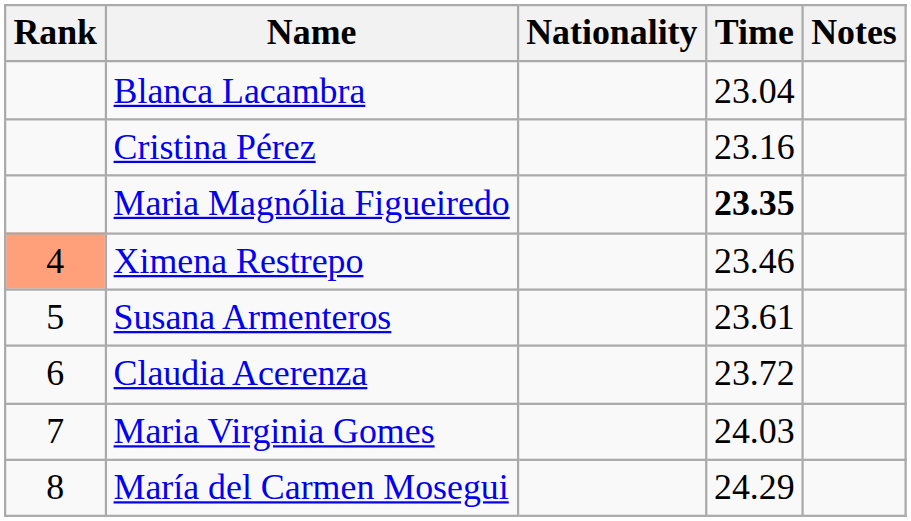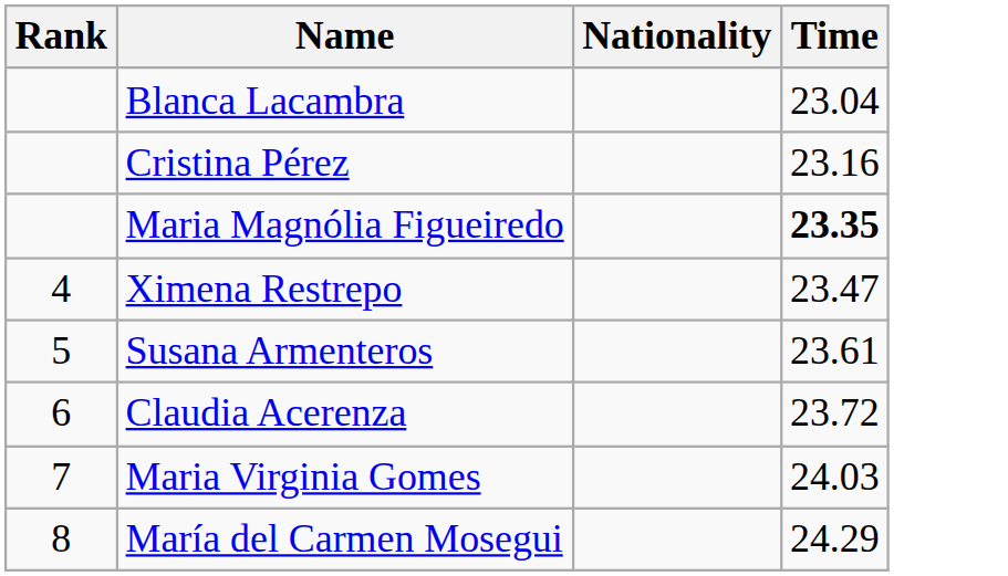- column: Notes
Ximena Restrepo | Rank: lightsalmon background -> no background
Ximena Restrepo | Time: 23.46 -> 23.47
